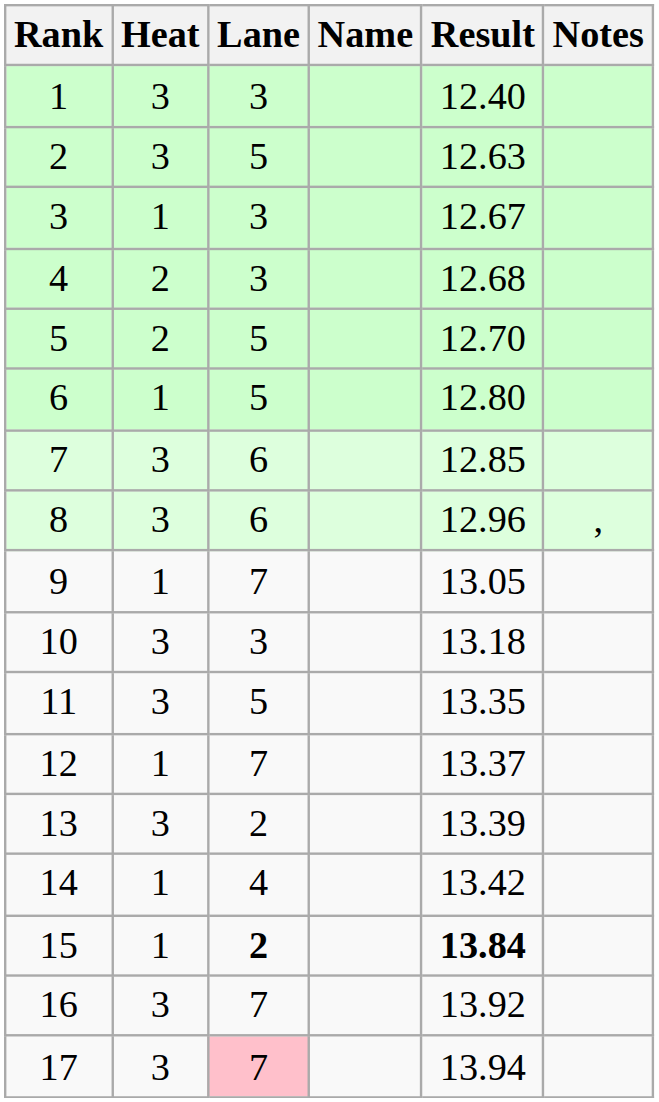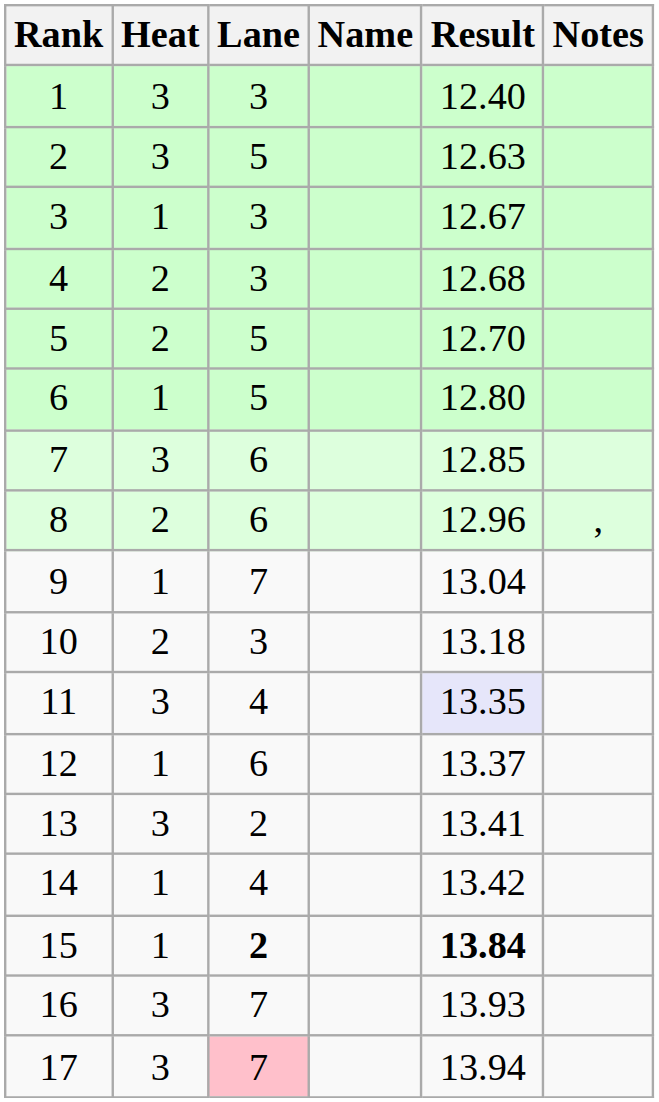8 | Heat: 3 -> 2
9 | Result: 13.05 -> 13.04
10 | Heat: 3 -> 2
11 | Lane: 5 -> 4
11 | Result: no background -> lavender background
12 | Lane: 7 -> 6
13 | Result: 13.39 -> 13.41
16 | Result: 13.92 -> 13.93
